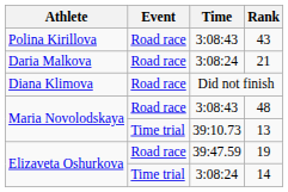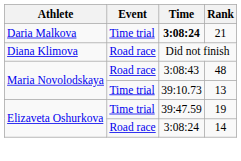- row: Polina Kirillova | Road race | 3:08:43 | 43
21 | Event: Road race -> Time trial
21 | Time: normal -> bold
19 | Event: Road race -> Time trial
14 | Event: Time trial -> Road race
